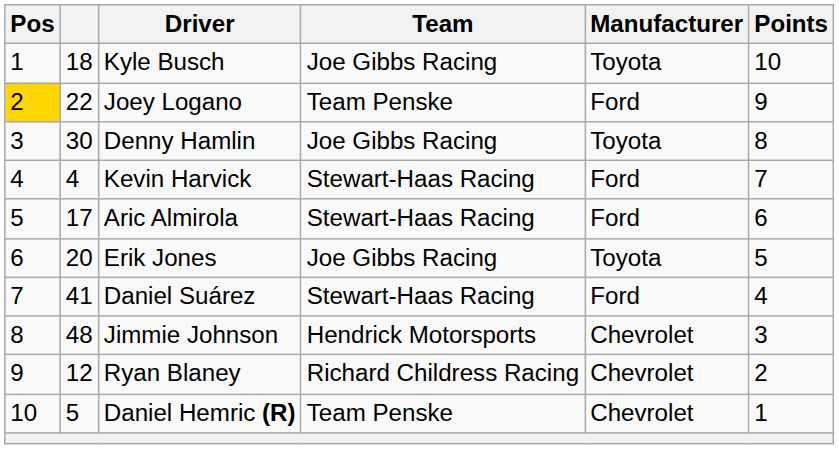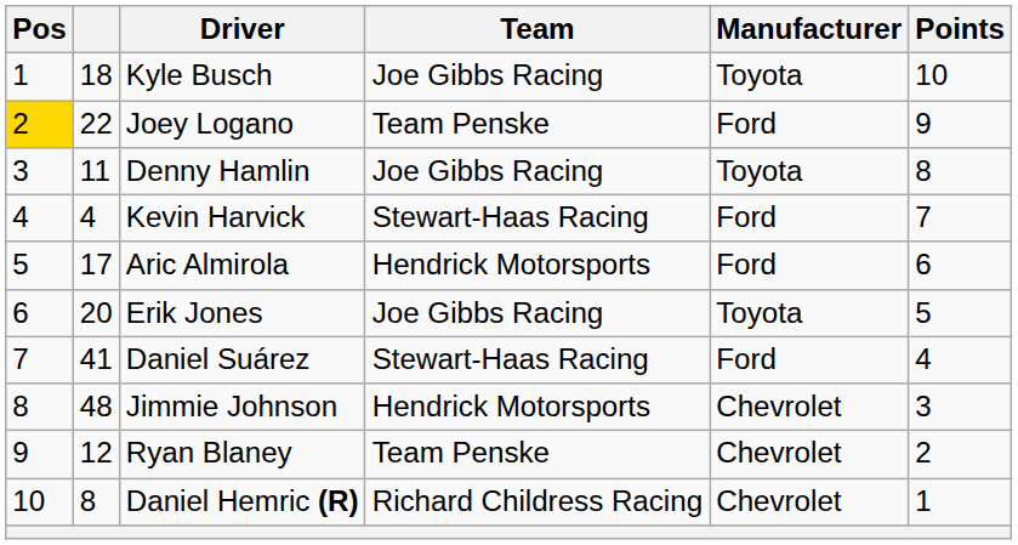Denny Hamlin | column 2: 30 -> 11
Aric Almirola | Team: Stewart-Haas Racing -> Hendrick Motorsports
Ryan Blaney | Team: Richard Childress Racing -> Team Penske
Daniel Hemric (R) | column 2: 5 -> 8
Daniel Hemric (R) | Team: Team Penske -> Richard Childress Racing
